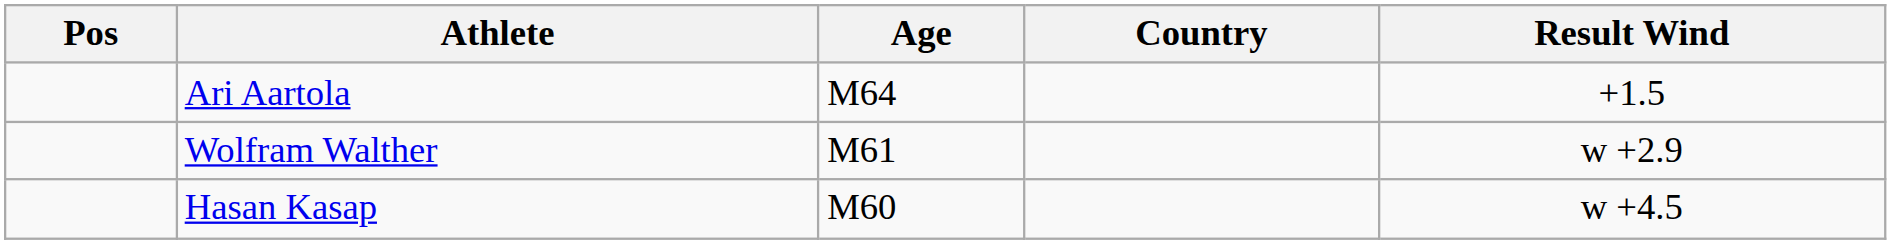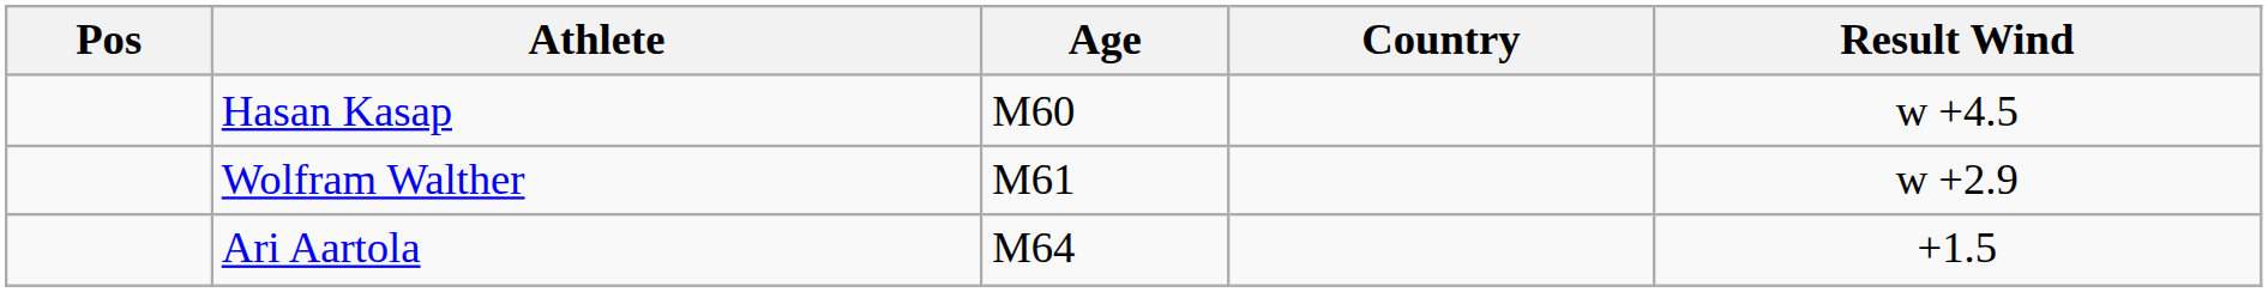rows swapped: Hasan Kasap <-> Ari Aartola
